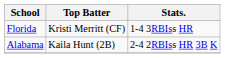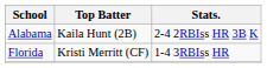rows swapped: Florida <-> Alabama
